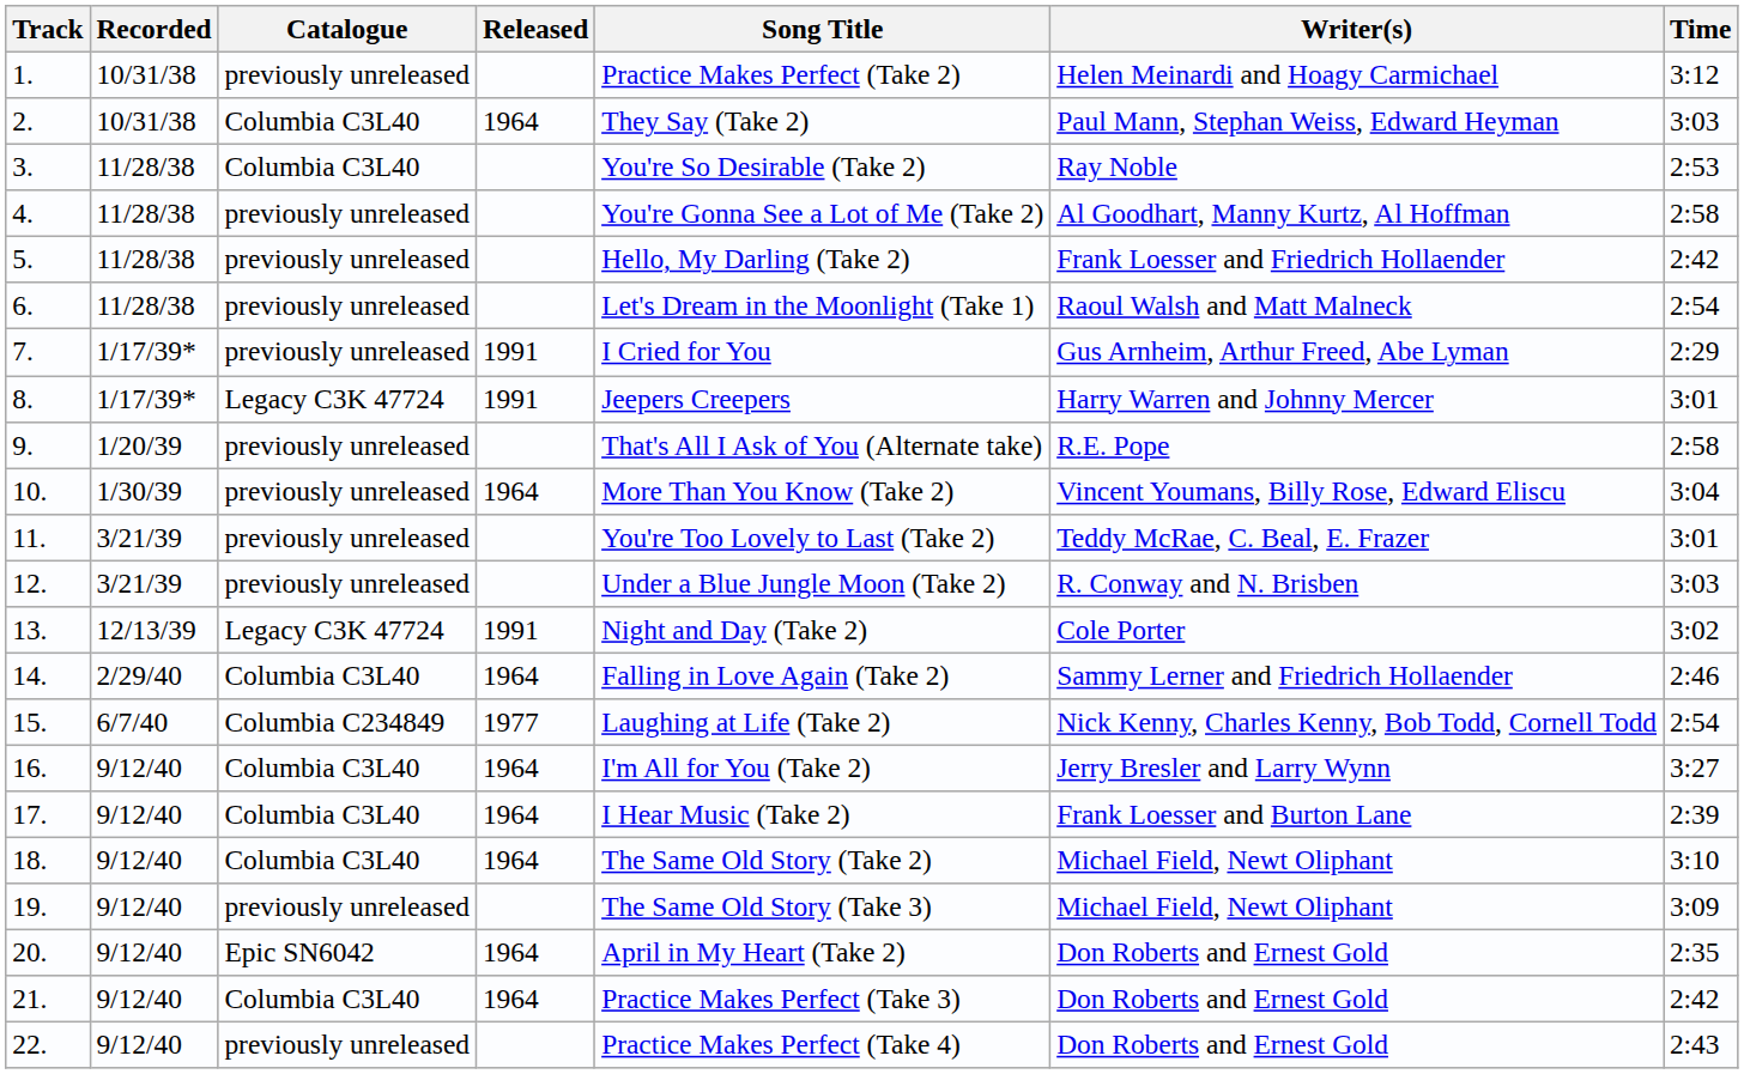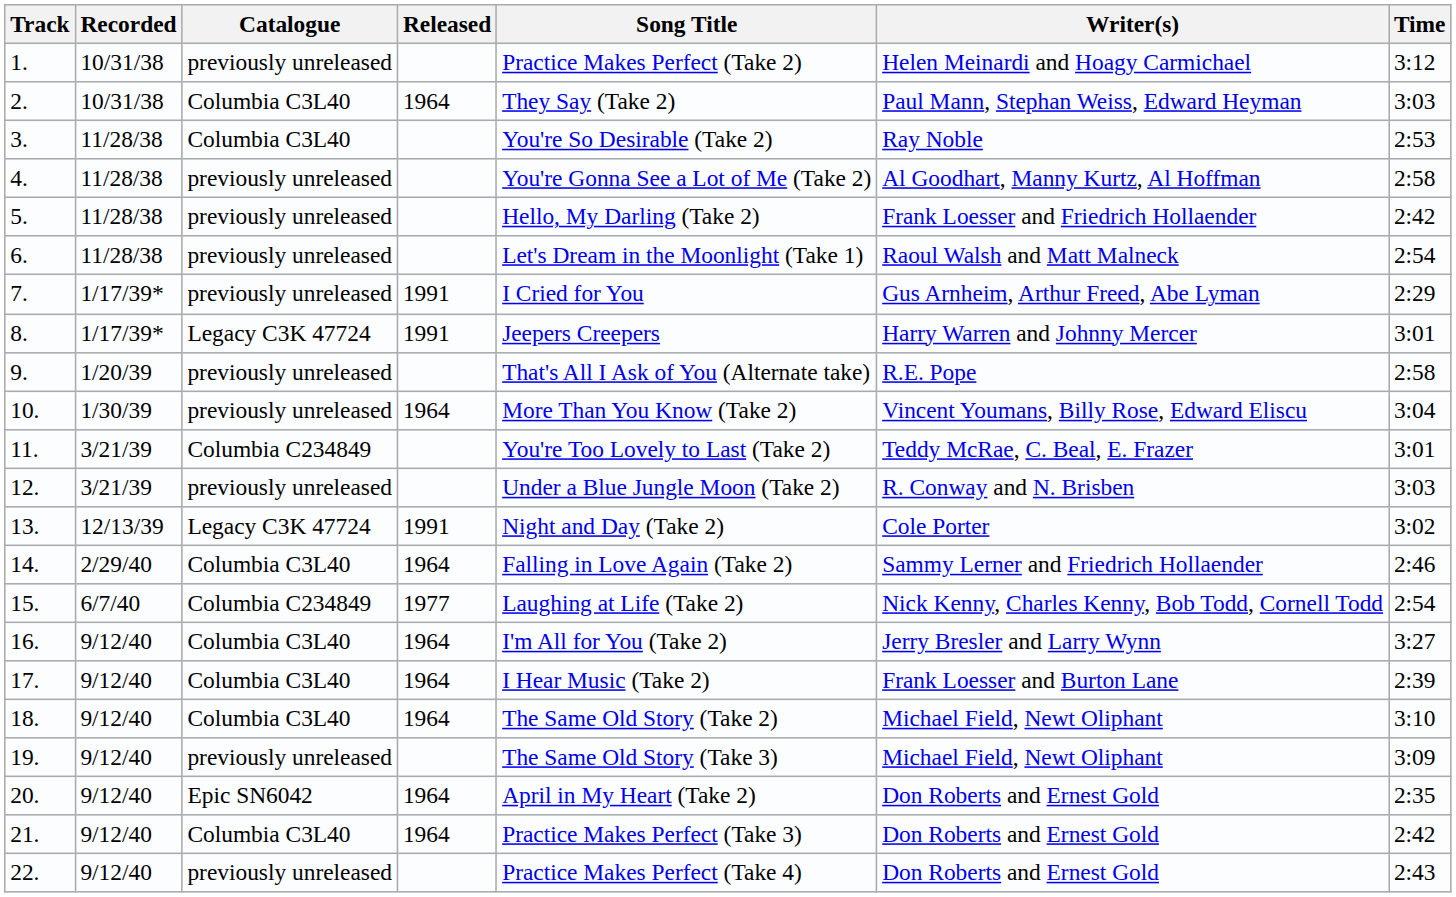11. | Catalogue: previously unreleased -> Columbia C234849
